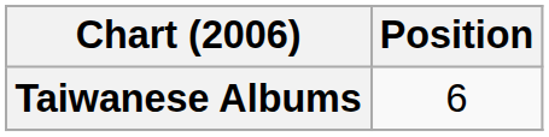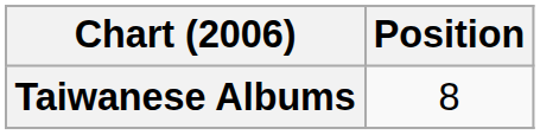Taiwanese Albums | Position: 6 -> 8
